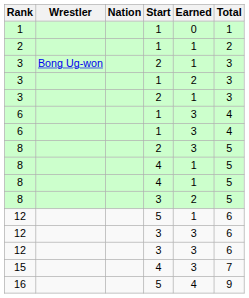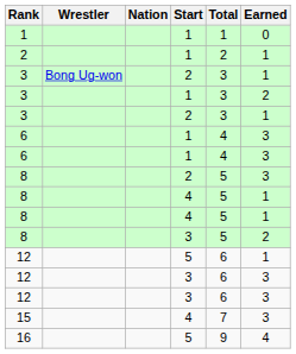columns swapped: Earned <-> Total
